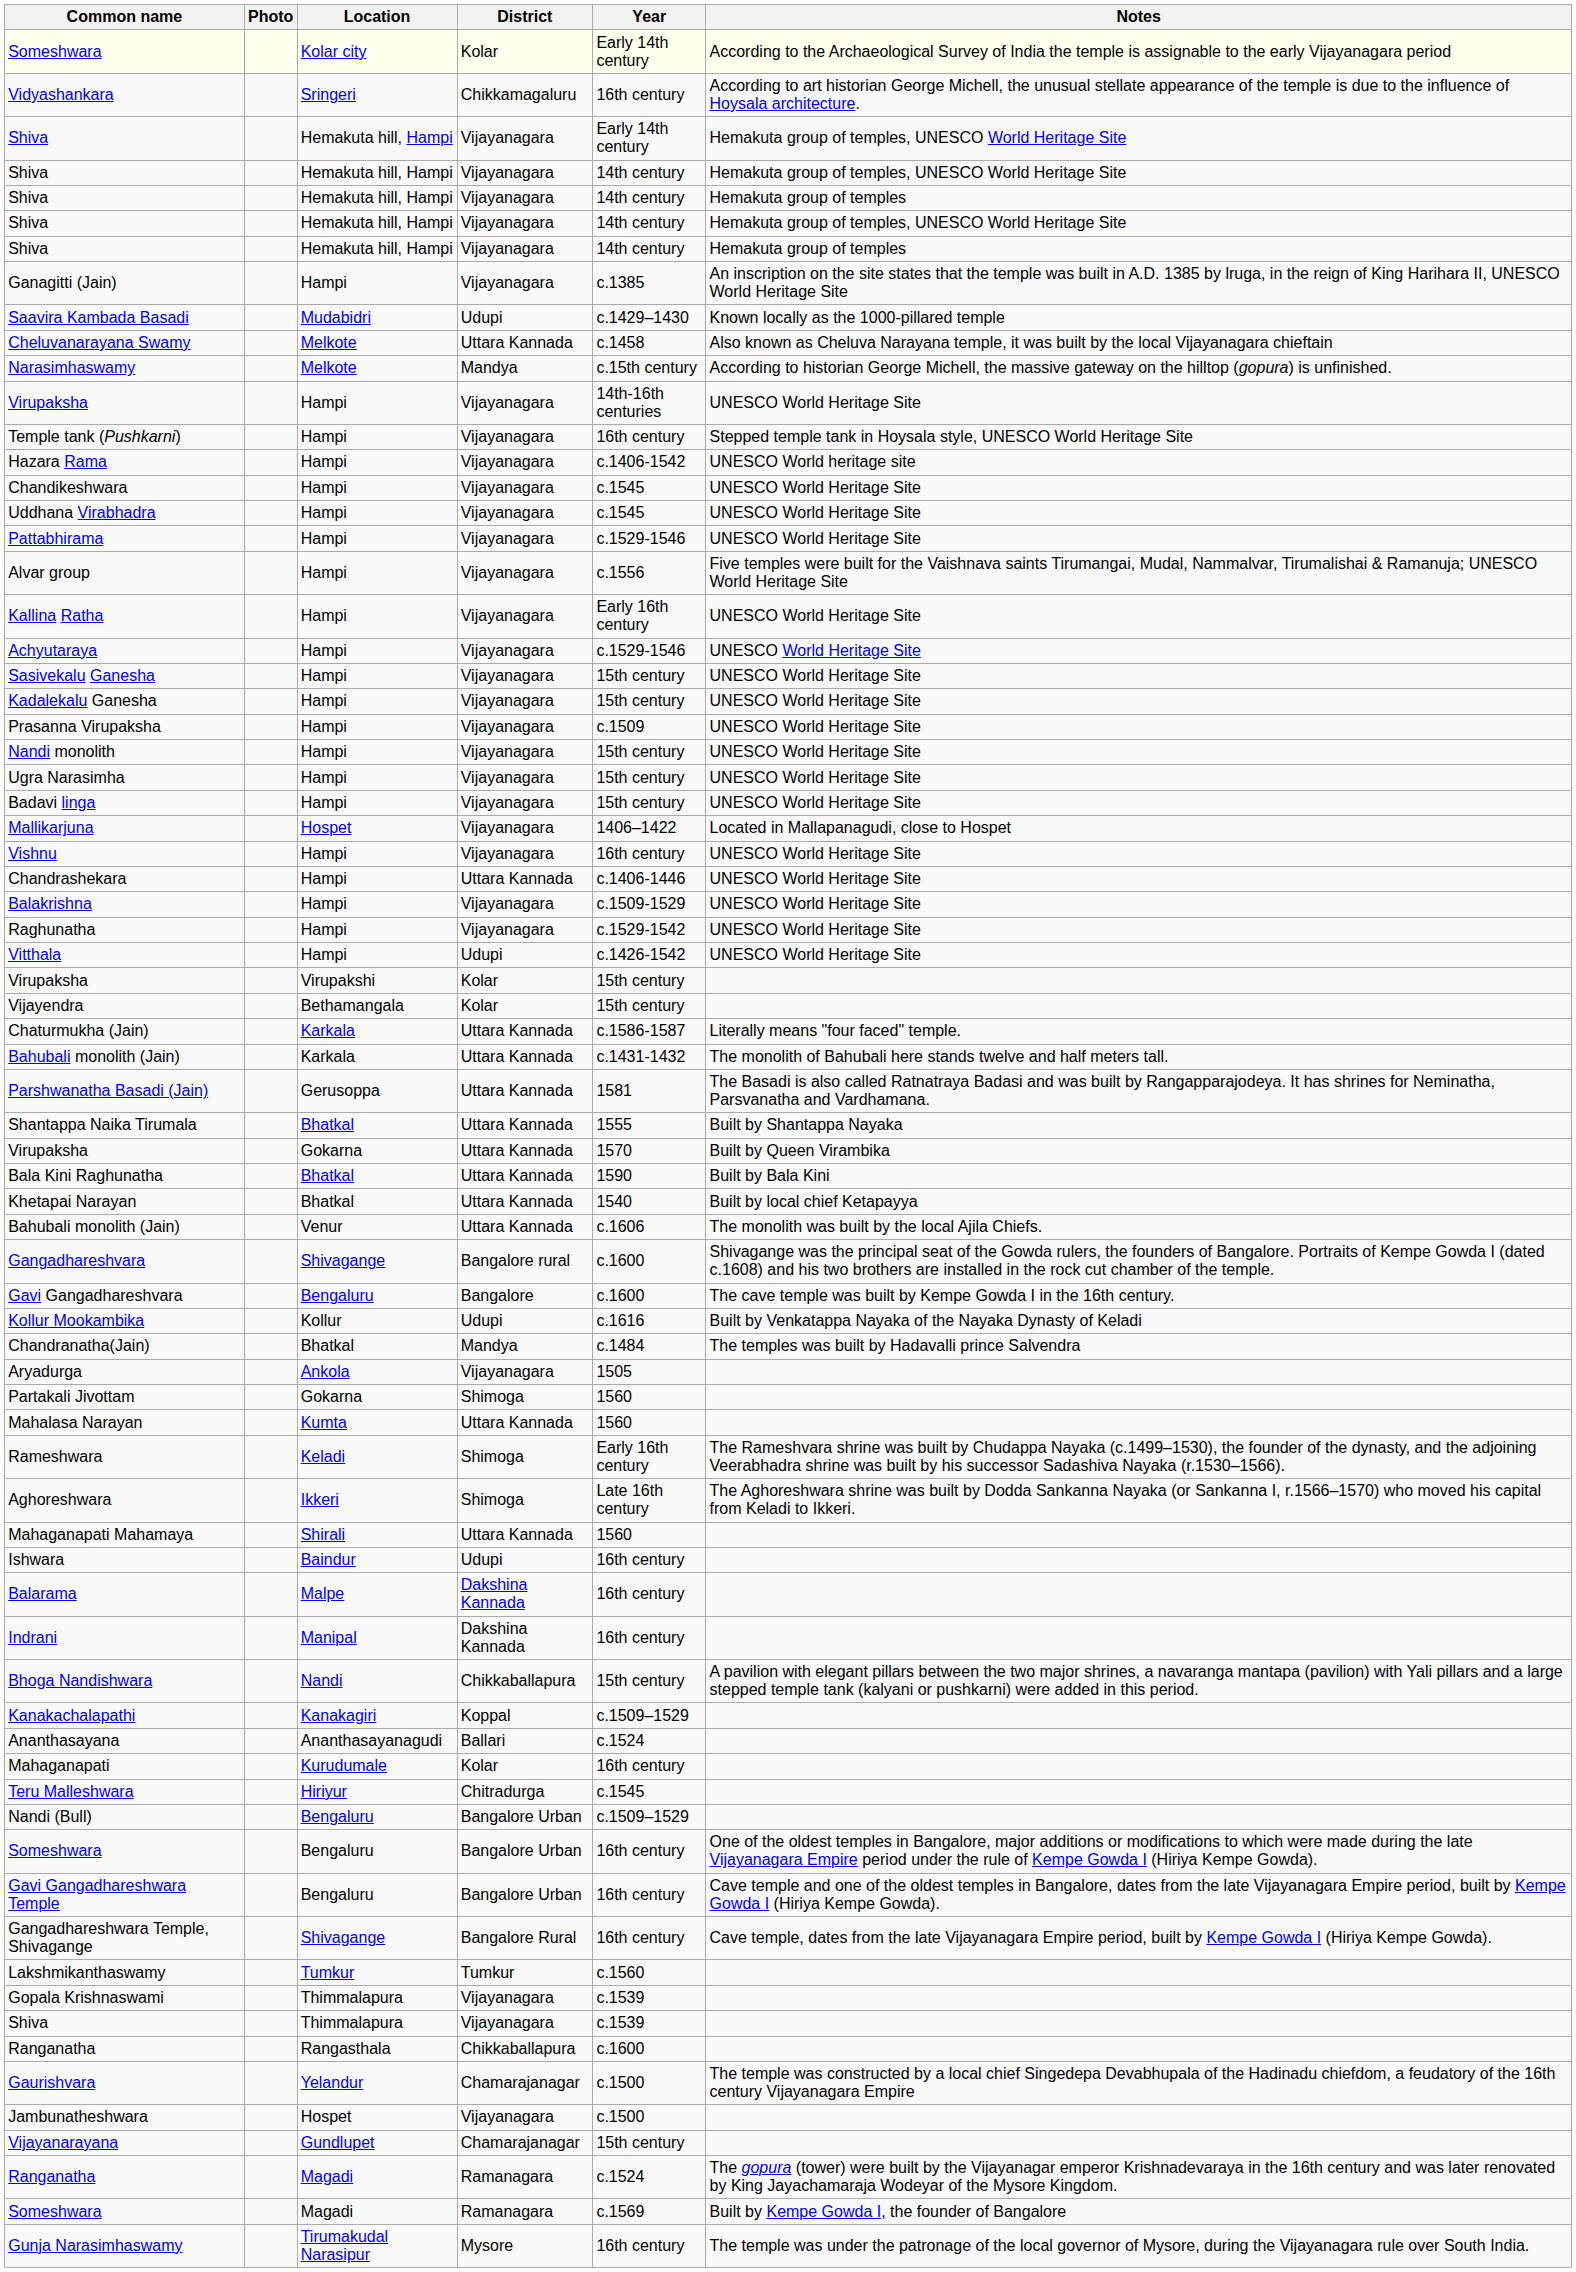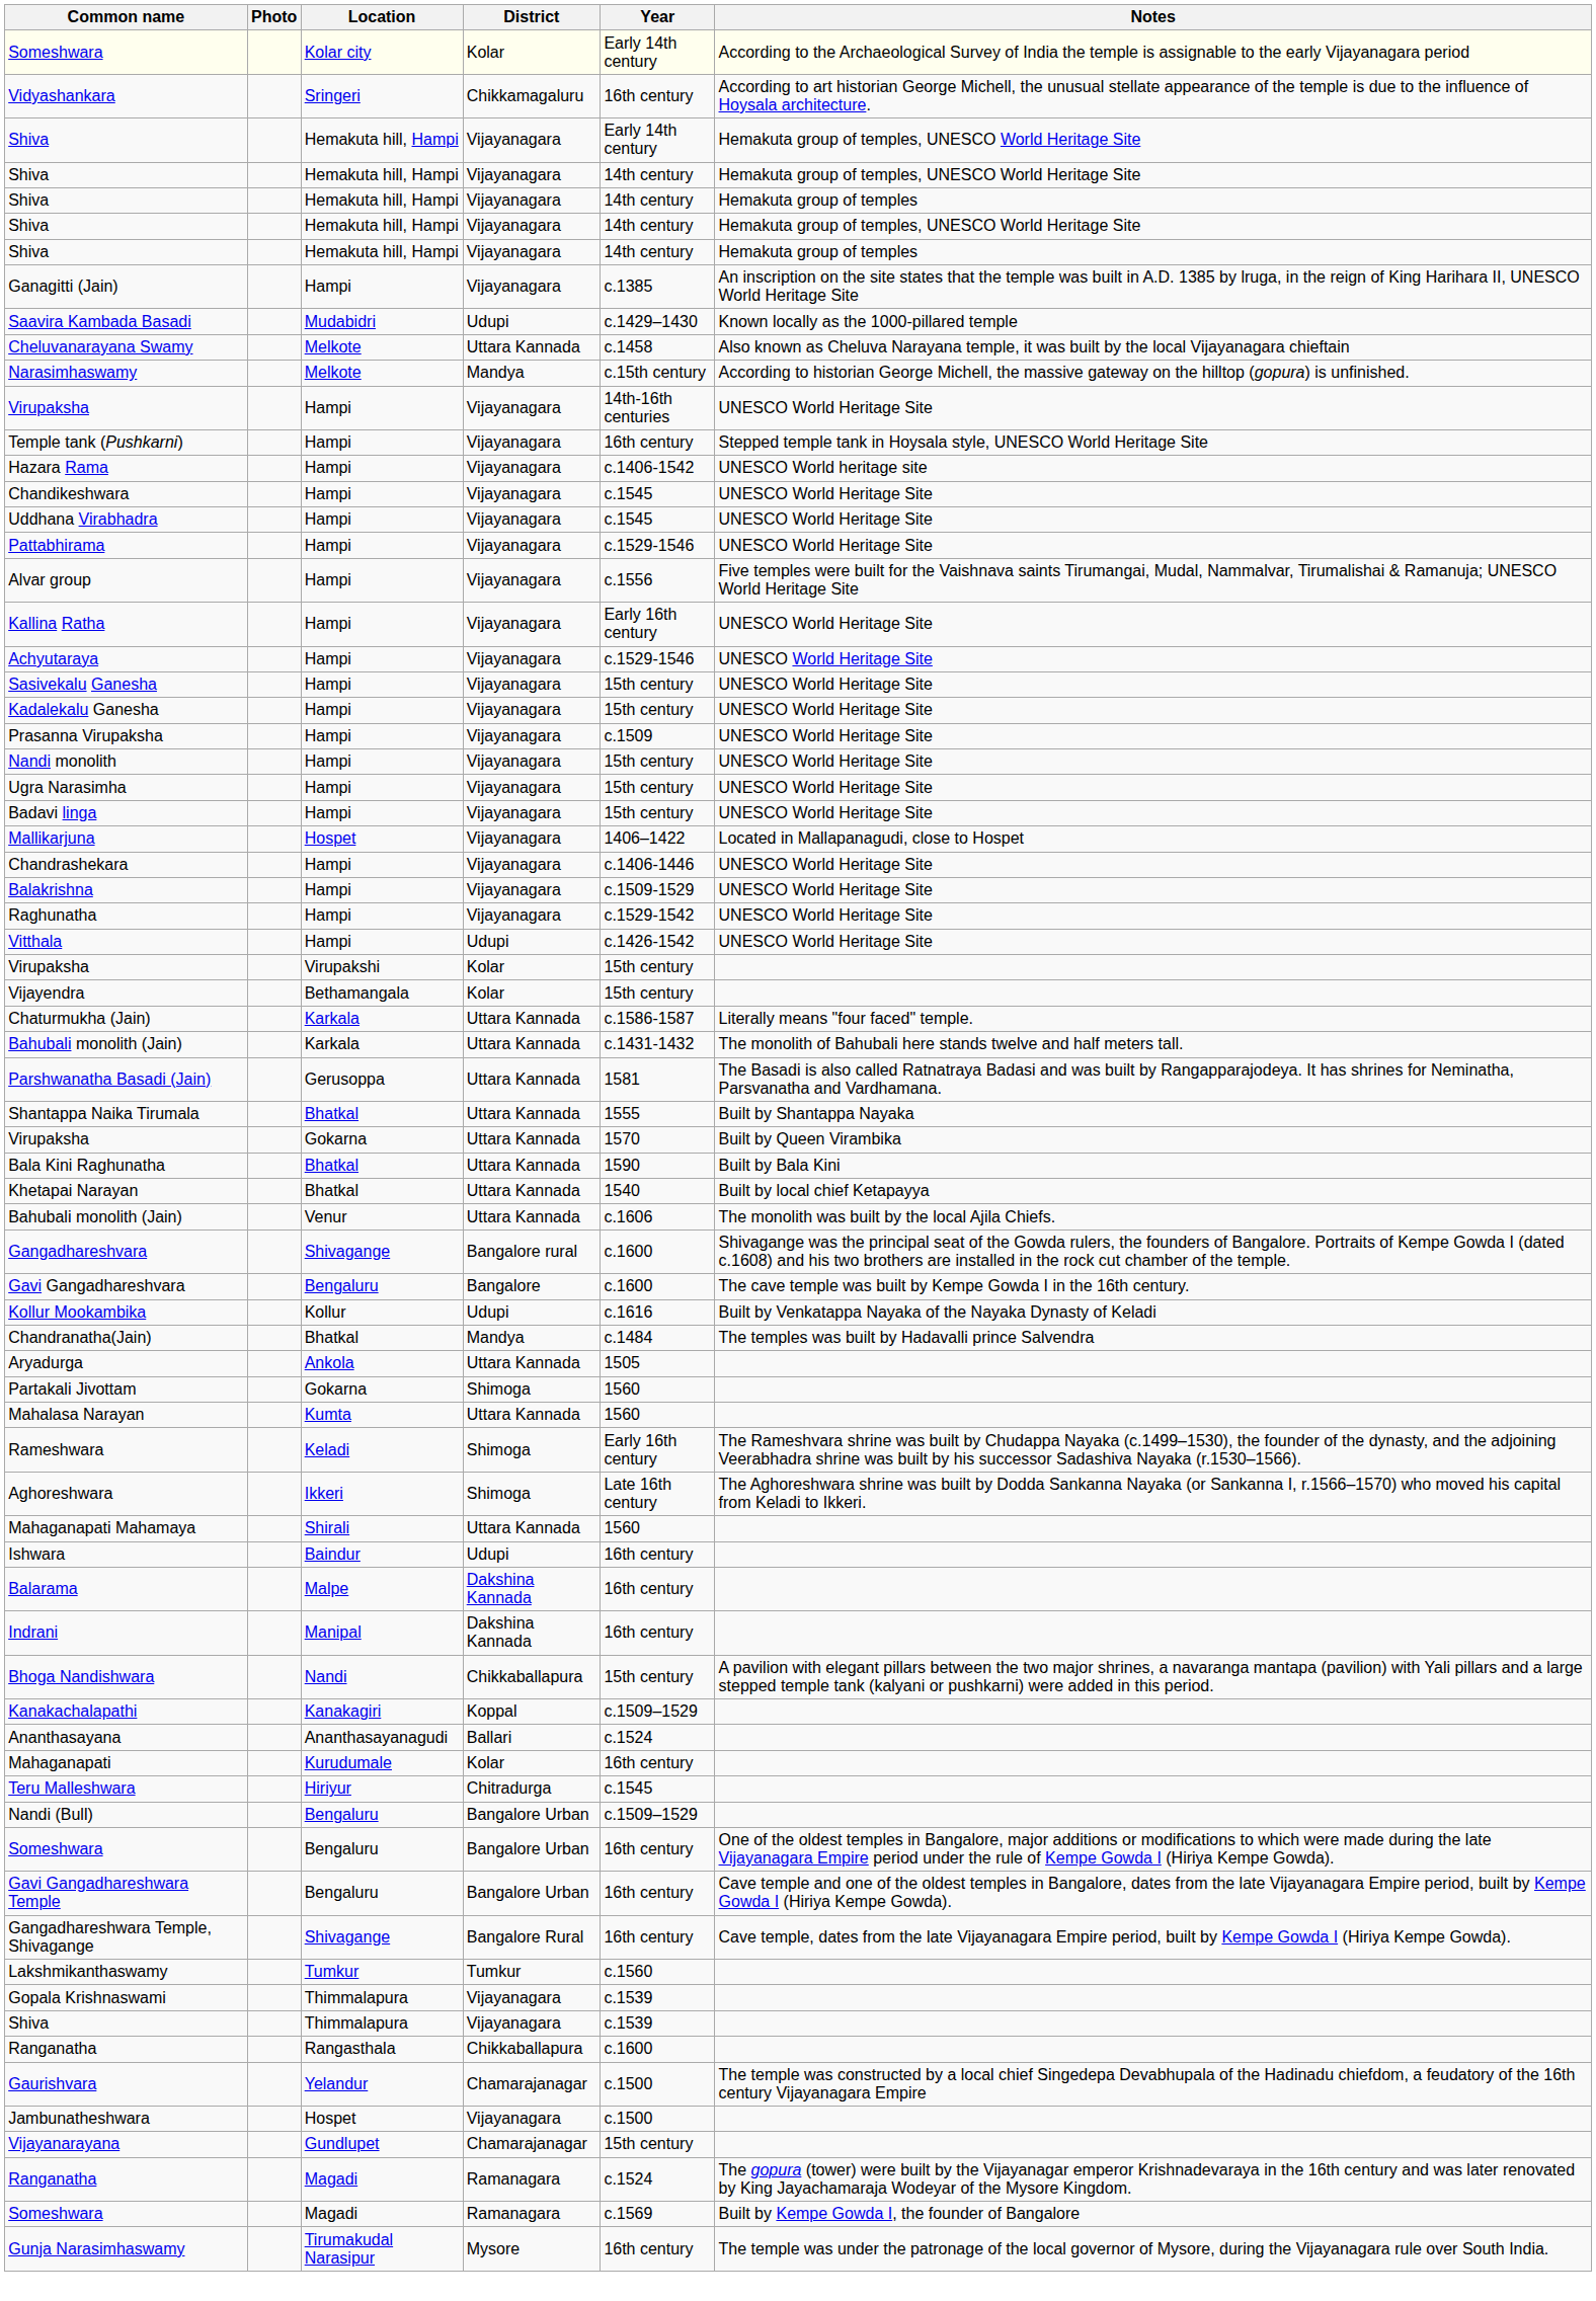- row: Vishnu | Hampi | Vijayanagara | 16th century | UNESCO World Heritage Site
Chandrashekara | District: Uttara Kannada -> Vijayanagara
Aryadurga | District: Vijayanagara -> Uttara Kannada
